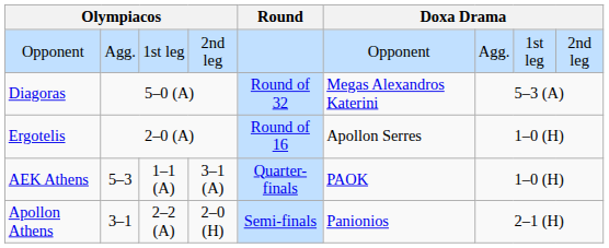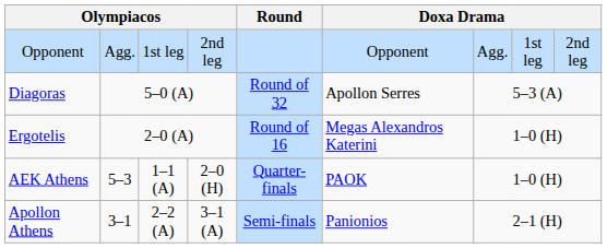Diagoras | column 6: Megas Alexandros Katerini -> Apollon Serres
Ergotelis | column 6: Apollon Serres -> Megas Alexandros Katerini
AEK Athens | column 4: 3–1 (A) -> 2–0 (H)
Apollon Athens | column 4: 2–0 (H) -> 3–1 (A)
